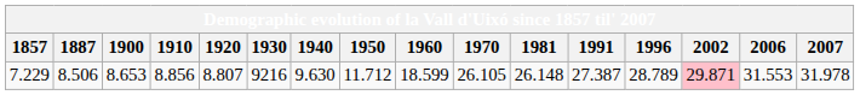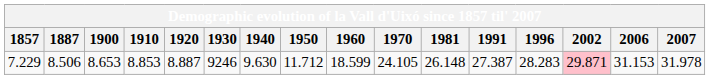7.229 | 1910: 8.856 -> 8.853
7.229 | 1920: 8.807 -> 8.887
7.229 | 1930: 9216 -> 9246
7.229 | 1970: 26.105 -> 24.105
7.229 | 1996: 28.789 -> 28.283
7.229 | 2006: 31.553 -> 31.153
